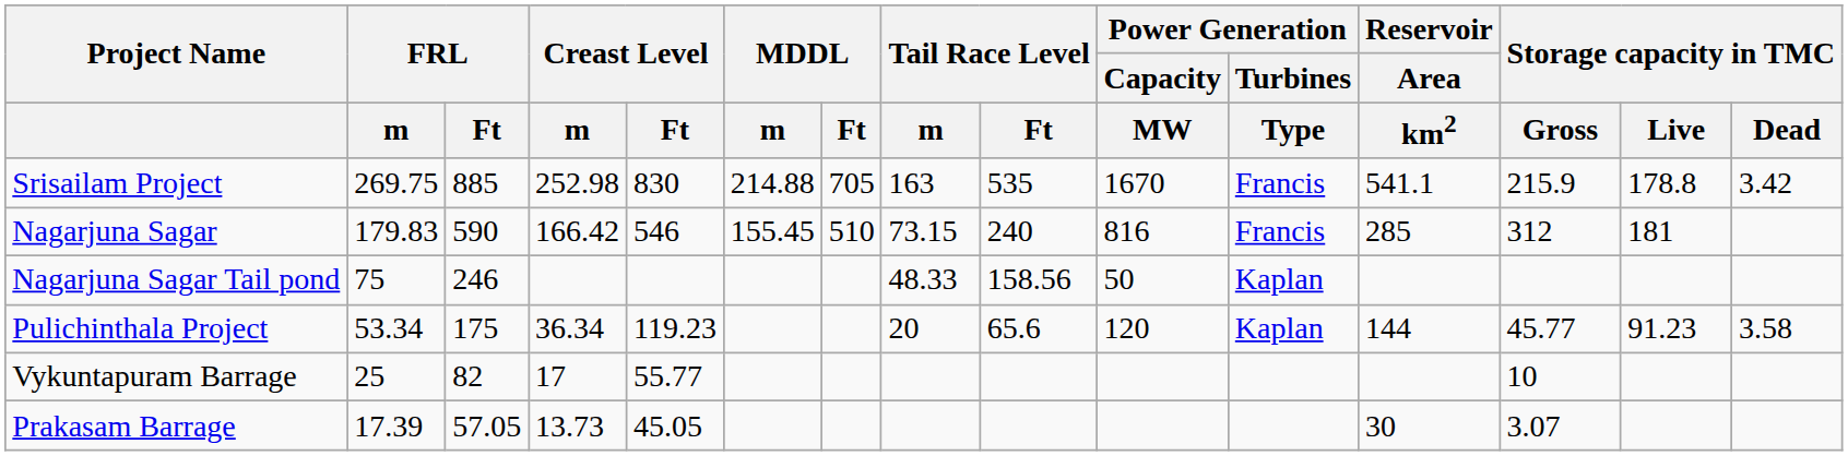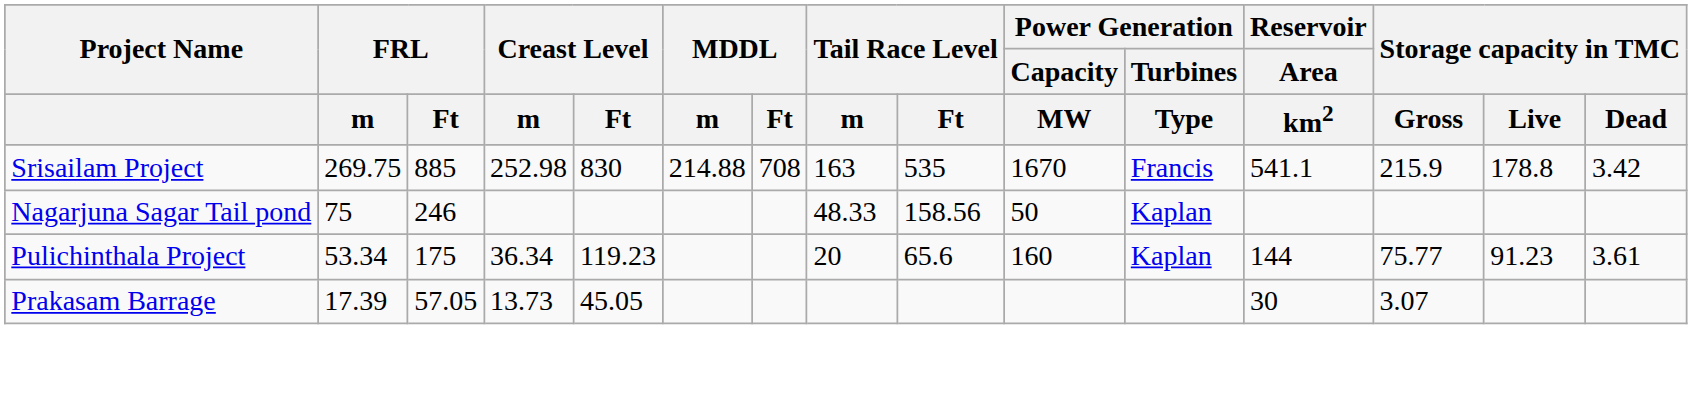Srisailam Project | MDDL / Ft: 705 -> 708
- row: Nagarjuna Sagar | 179.83 | 590 | 166.42 | 546 | 155.45 | 510 | 73.15 | 240 | 816 | Francis | 285 | 312 | 181
Pulichinthala Project | Power Generation / Capacity / MW: 120 -> 160
Pulichinthala Project | Storage capacity in TMC / Gross: 45.77 -> 75.77
Pulichinthala Project | Storage capacity in TMC / Dead: 3.58 -> 3.61
- row: Vykuntapuram Barrage | 25 | 82 | 17 | 55.77 | 10
